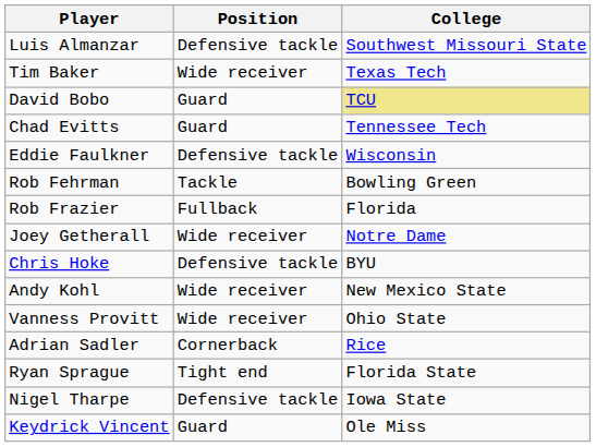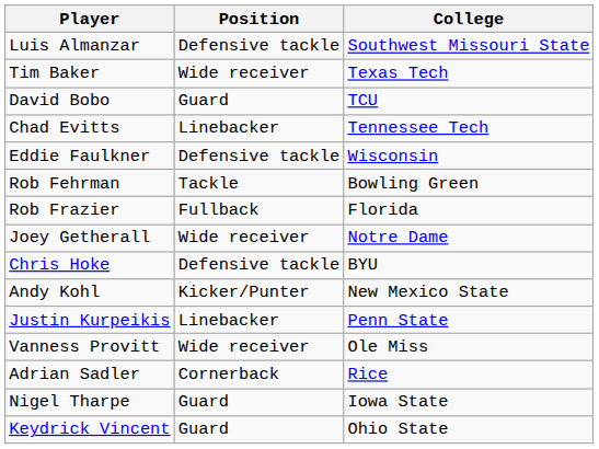David Bobo | College: khaki background -> no background
Chad Evitts | Position: Guard -> Linebacker
Andy Kohl | Position: Wide receiver -> Kicker/Punter
+ row: Justin Kurpeikis | Linebacker | Penn State
Vanness Provitt | College: Ohio State -> Ole Miss
- row: Ryan Sprague | Tight end | Florida State
Nigel Tharpe | Position: Defensive tackle -> Guard
Keydrick Vincent | College: Ole Miss -> Ohio State
